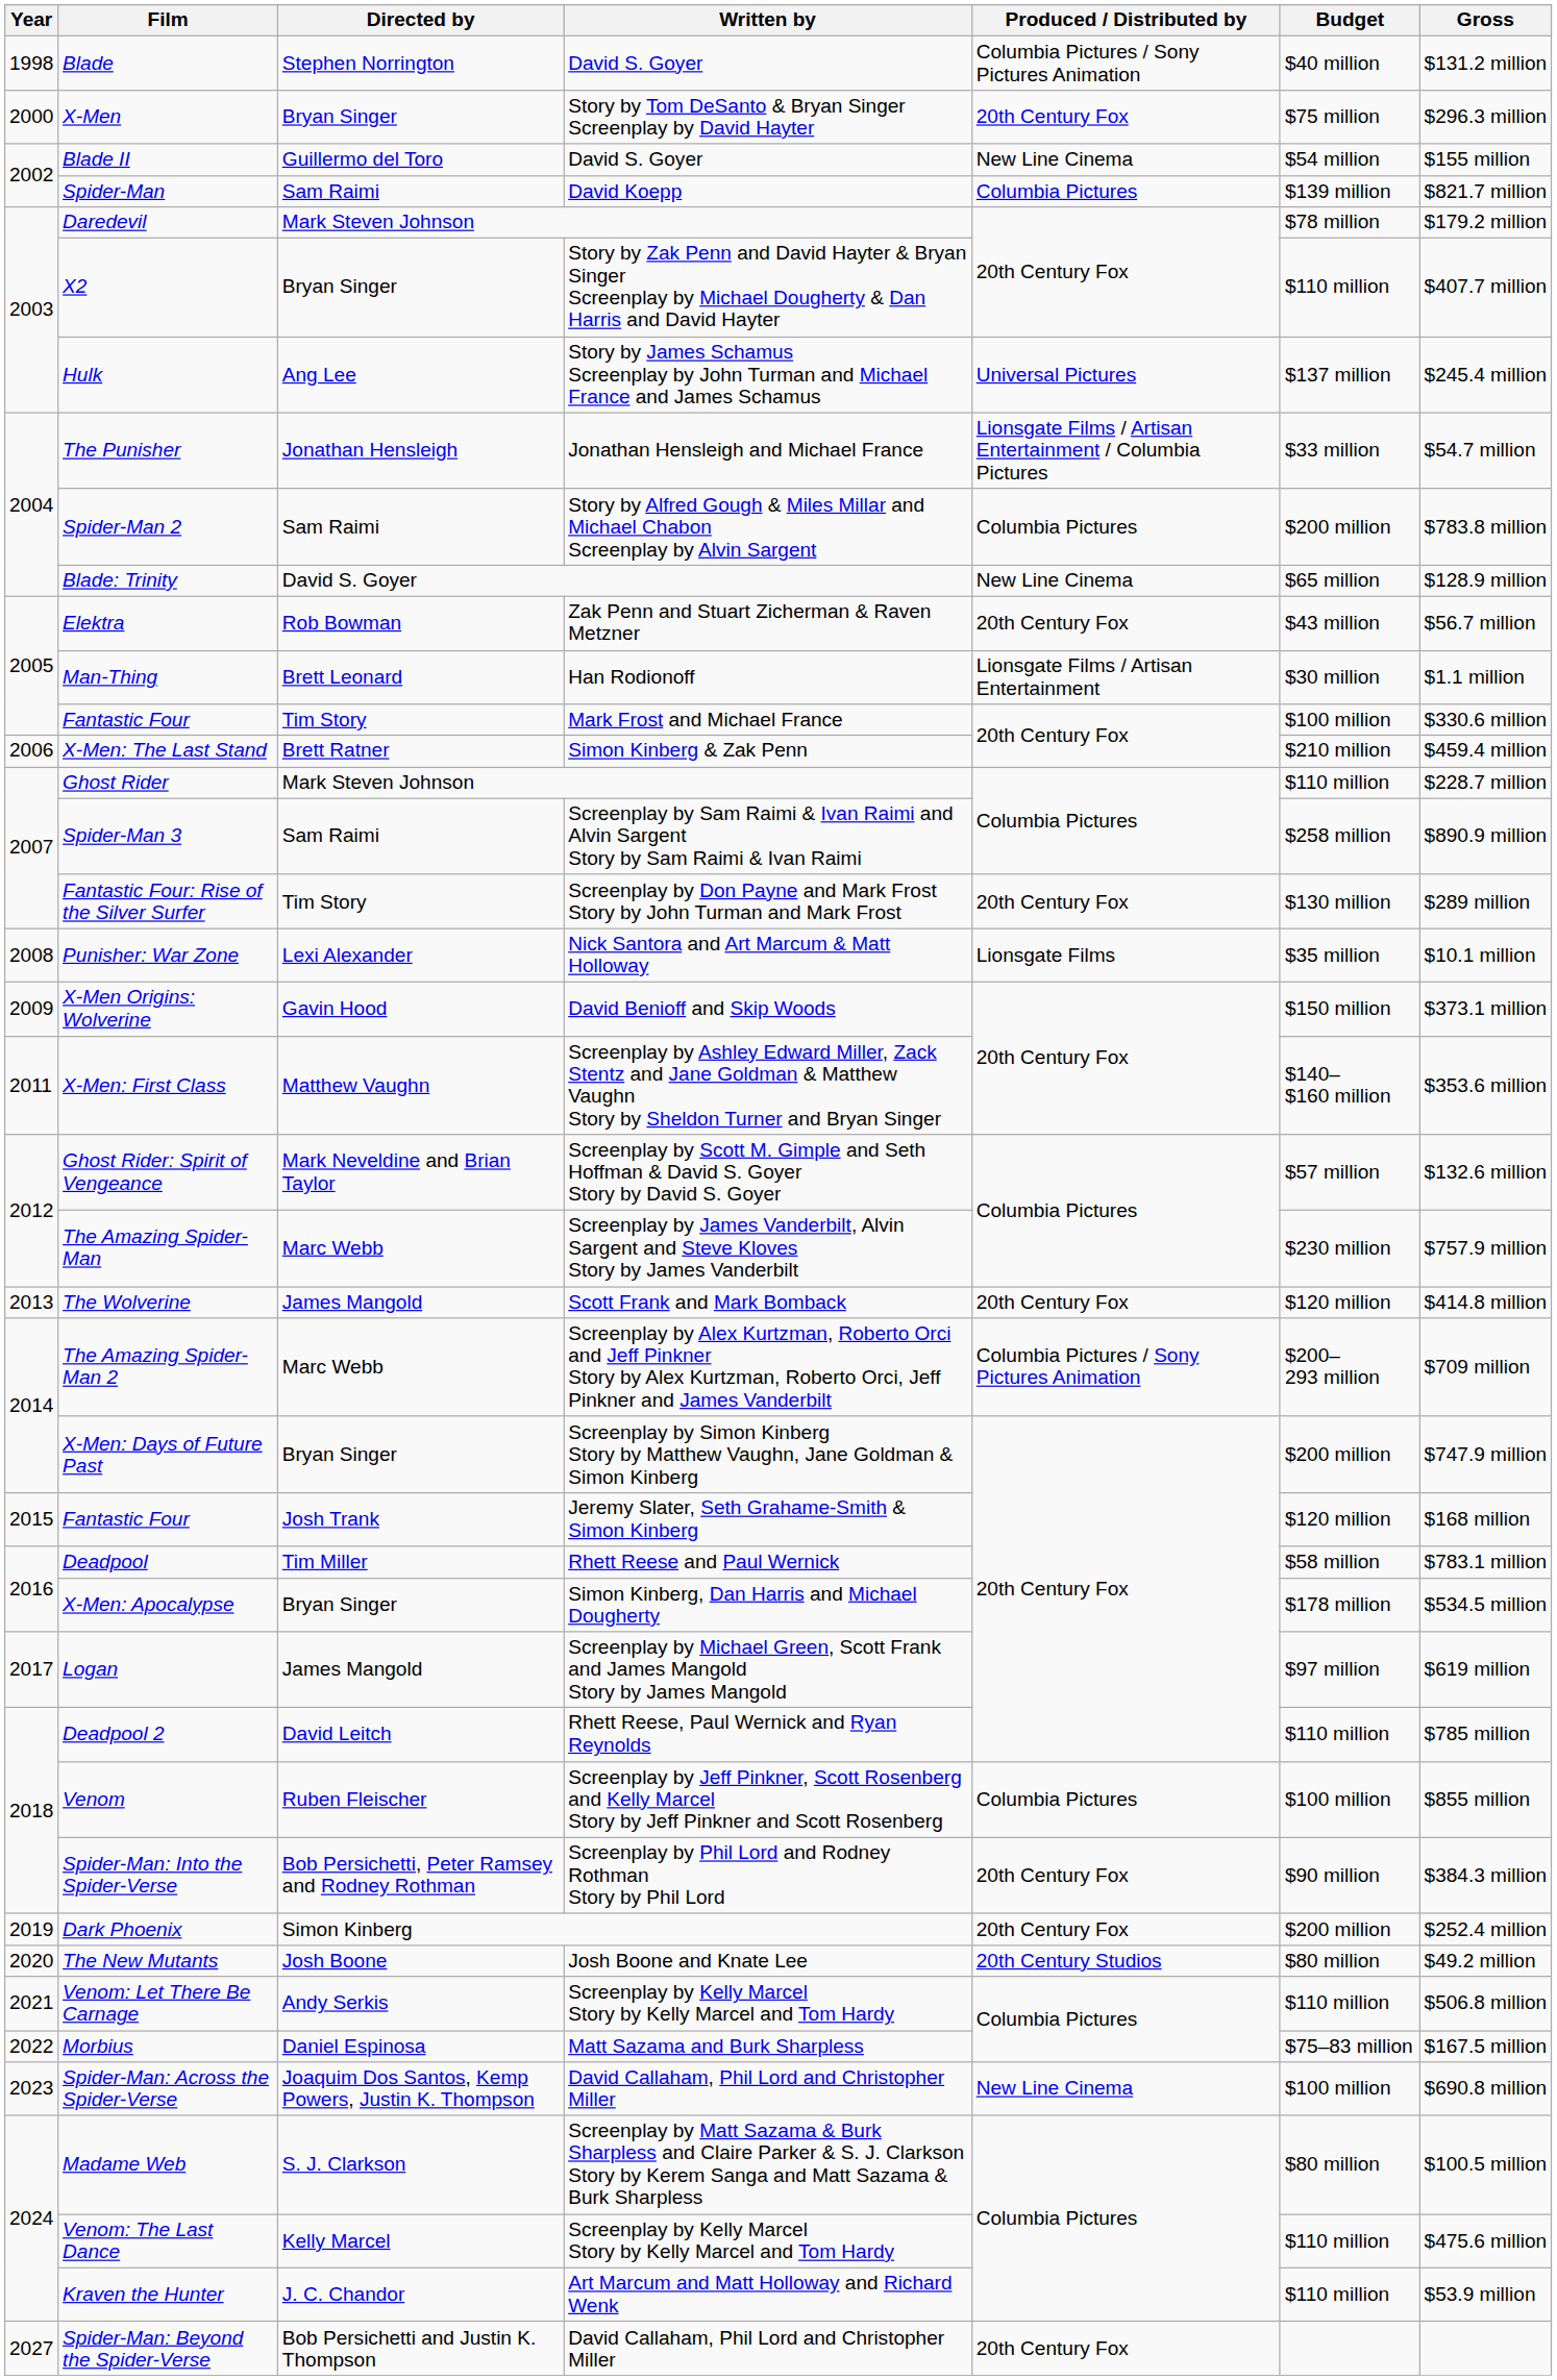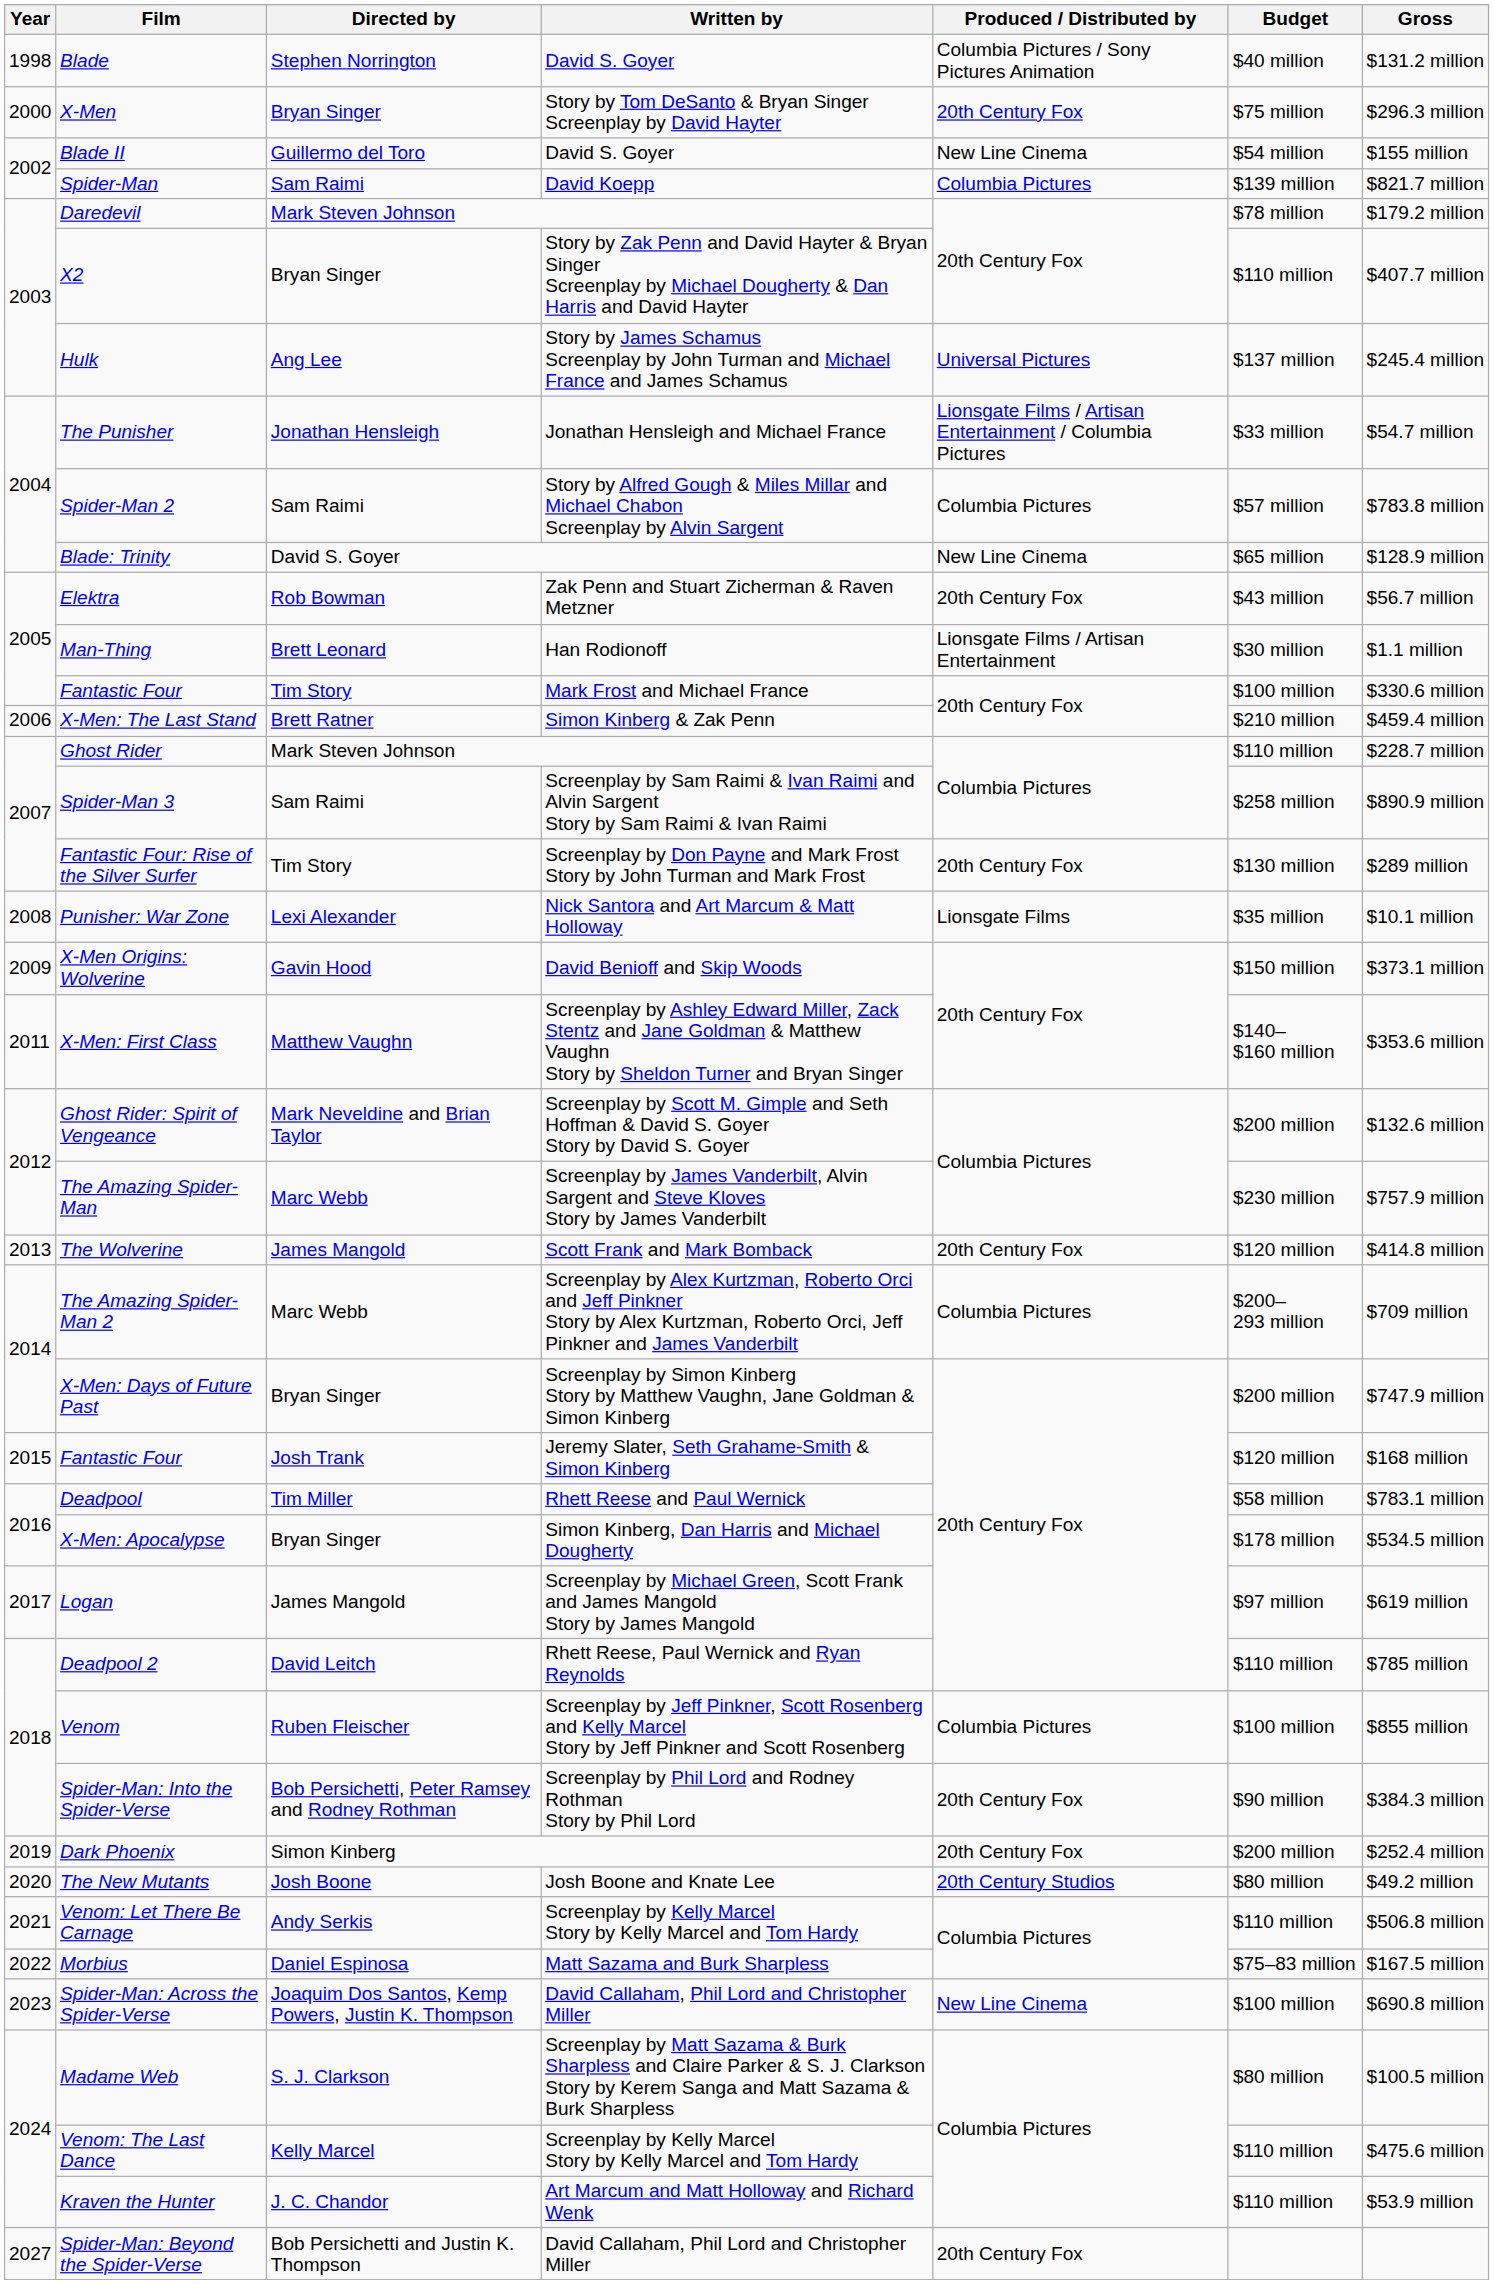Spider-Man 2 | Budget: $200 million -> $57 million
Ghost Rider: Spirit of Vengeance | Budget: $57 million -> $200 million
The Amazing Spider-Man 2 | Produced / Distributed by: Columbia Pictures / Sony Pictures Animation -> Columbia Pictures
